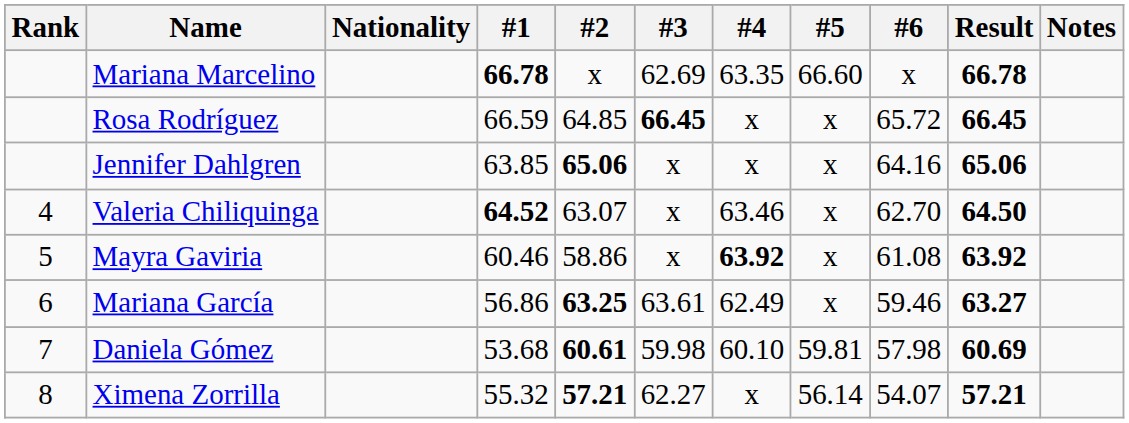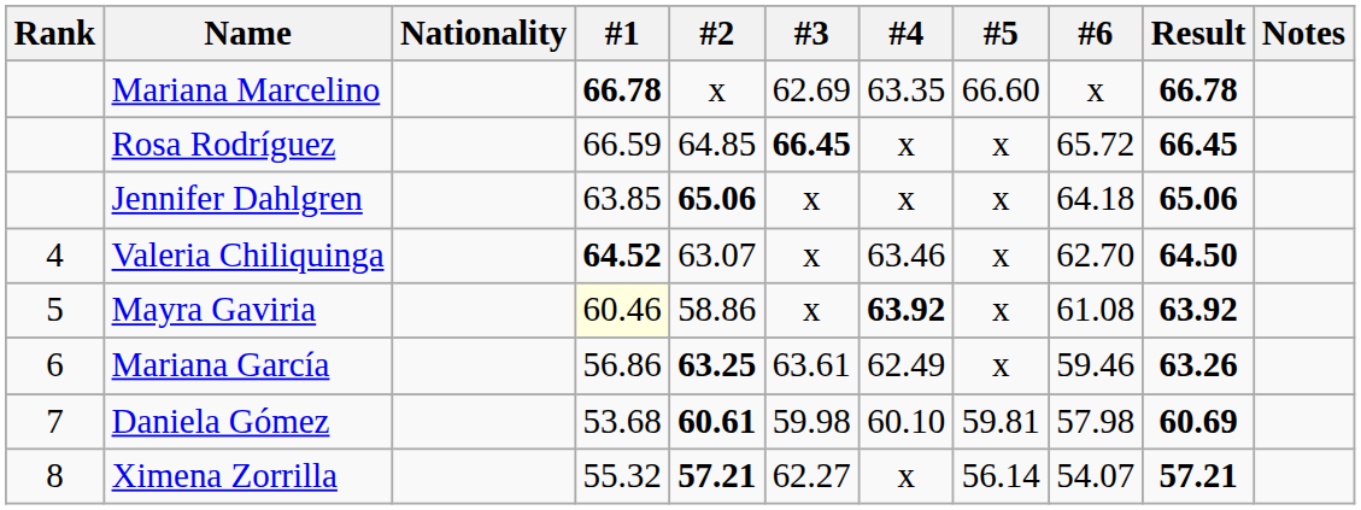Jennifer Dahlgren | #6: 64.16 -> 64.18
Mayra Gaviria | #1: no background -> lightyellow background
Mariana García | Result: 63.27 -> 63.26
